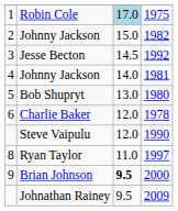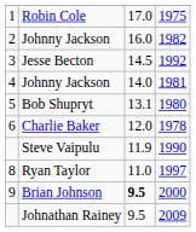Robin Cole | column 3: lightblue background -> no background
Johnny Jackson / 1982 | column 3: 15.0 -> 16.0
Bob Shupryt | column 3: 13.0 -> 13.1
Steve Vaipulu | column 3: 12.0 -> 11.9
